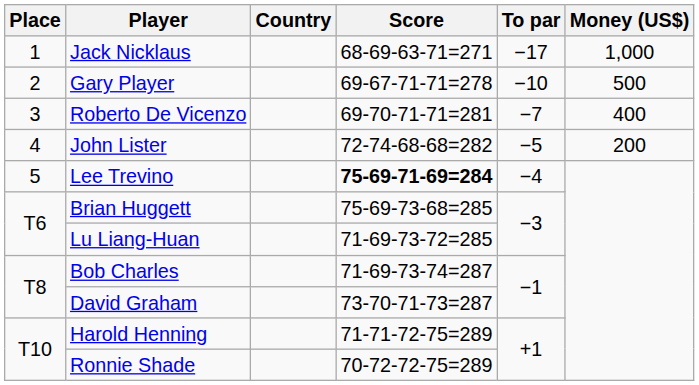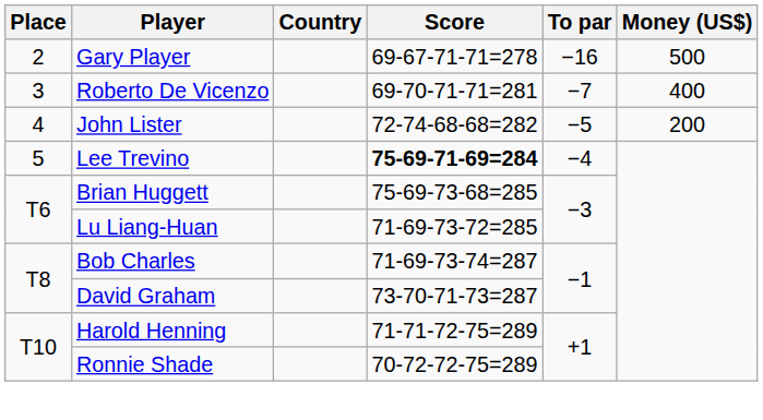- row: 1 | Jack Nicklaus | 68-69-63-71=271 | −17 | 1,000
Gary Player | To par: −10 -> −16
